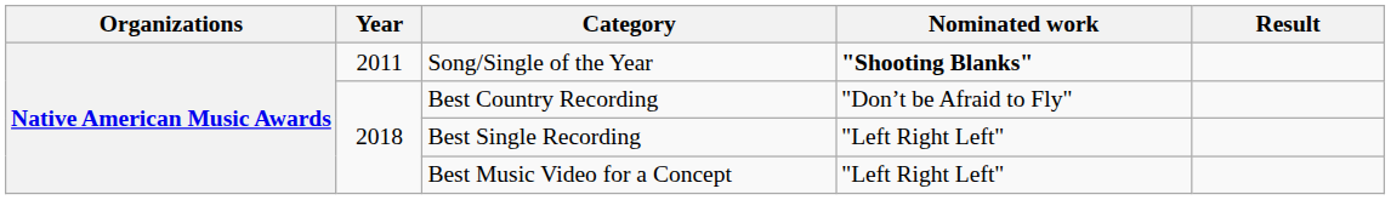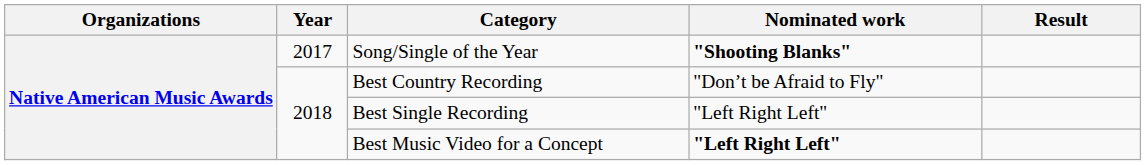Song/Single of the Year | Year: 2011 -> 2017
Best Music Video for a Concept | Nominated work: normal -> bold
